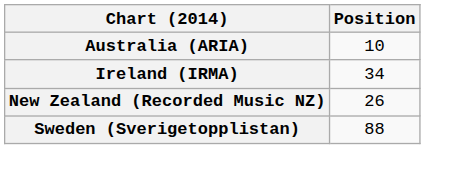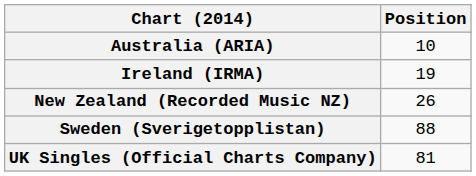Ireland (IRMA) | Position: 34 -> 19
+ row: UK Singles (Official Charts Company) | 81
